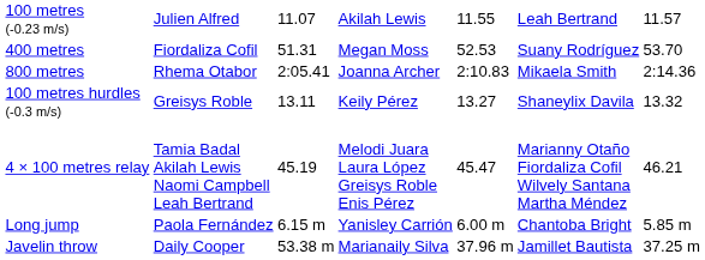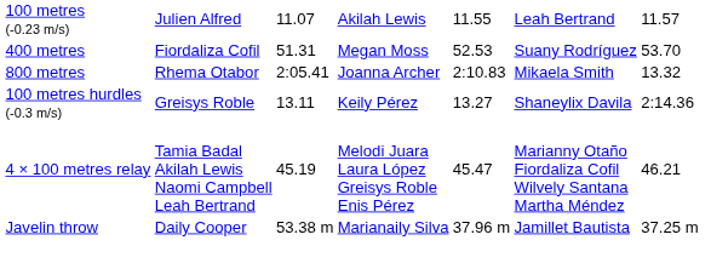800 metres | column 7: 2:14.36 -> 13.32
100 metres hurdles (-0.3 m/s) | column 7: 13.32 -> 2:14.36
- row: Long jump | Paola Fernández | 6.15 m | Yanisley Carrión | 6.00 m | Chantoba Bright | 5.85 m
